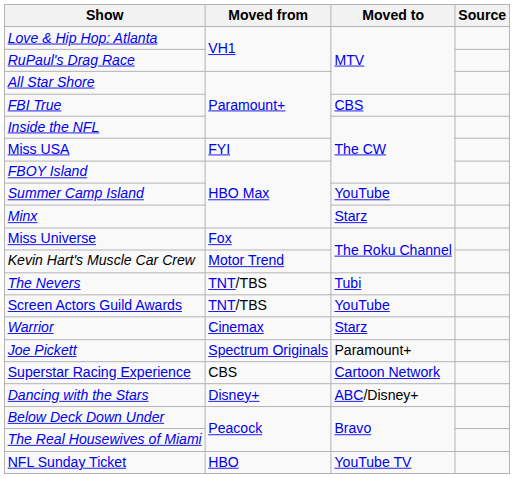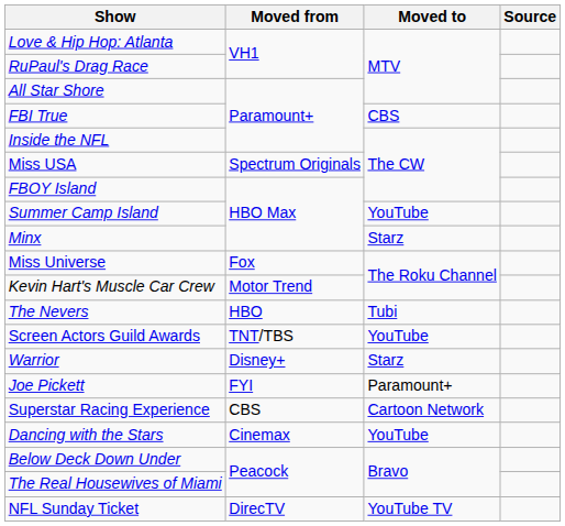Miss USA | Moved from: FYI -> Spectrum Originals
The Nevers | Moved from: TNT/TBS -> HBO
Warrior | Moved from: Cinemax -> Disney+
Joe Pickett | Moved from: Spectrum Originals -> FYI
Dancing with the Stars | Moved from: Disney+ -> Cinemax
Dancing with the Stars | Moved to: ABC/Disney+ -> YouTube
NFL Sunday Ticket | Moved from: HBO -> DirecTV
